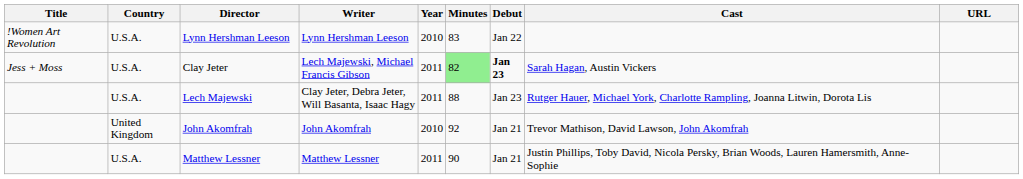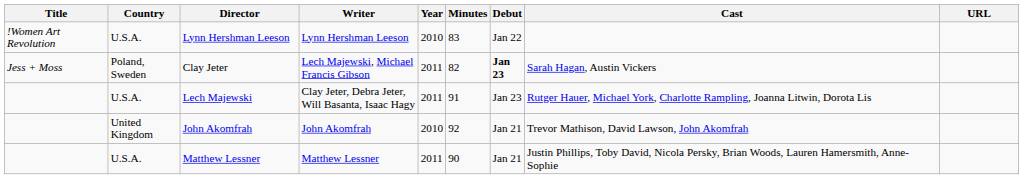Clay Jeter | Country: U.S.A. -> Poland, Sweden
Clay Jeter | Minutes: lightgreen background -> no background
Lech Majewski | Minutes: 88 -> 91
